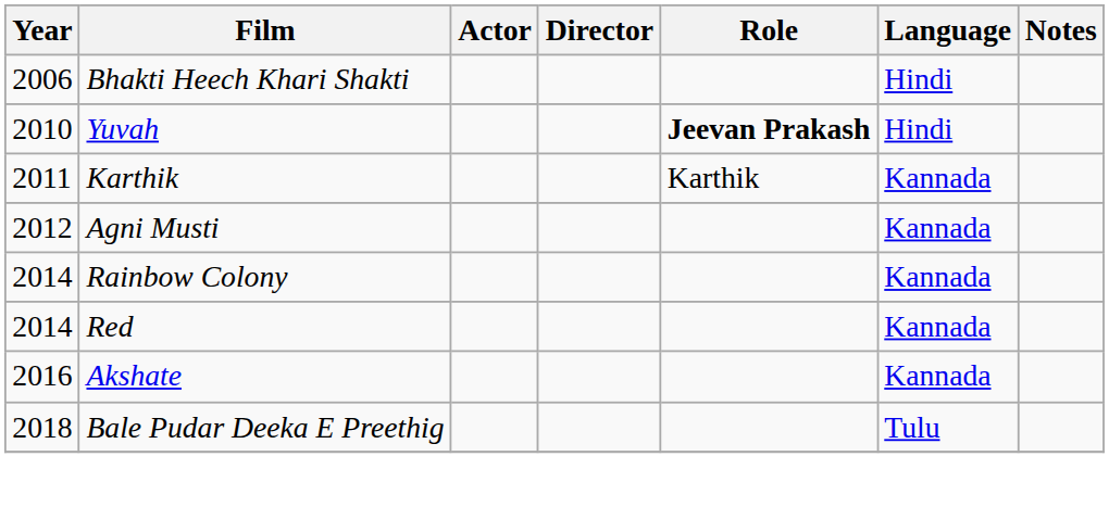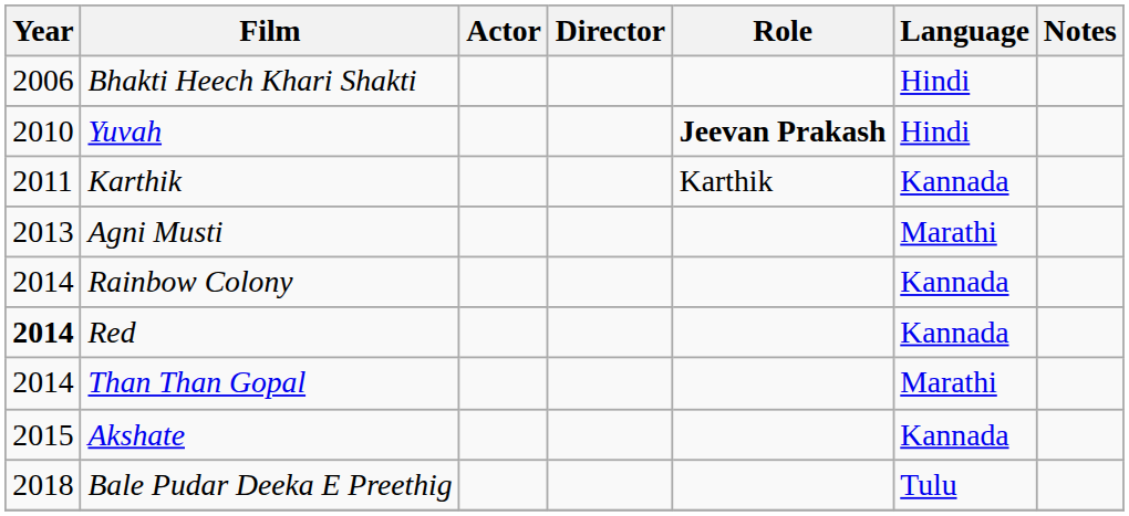Agni Musti | Year: 2012 -> 2013
Agni Musti | Language: Kannada -> Marathi
Red | Year: normal -> bold
+ row: 2014 | Than Than Gopal | Marathi
Akshate | Year: 2016 -> 2015
